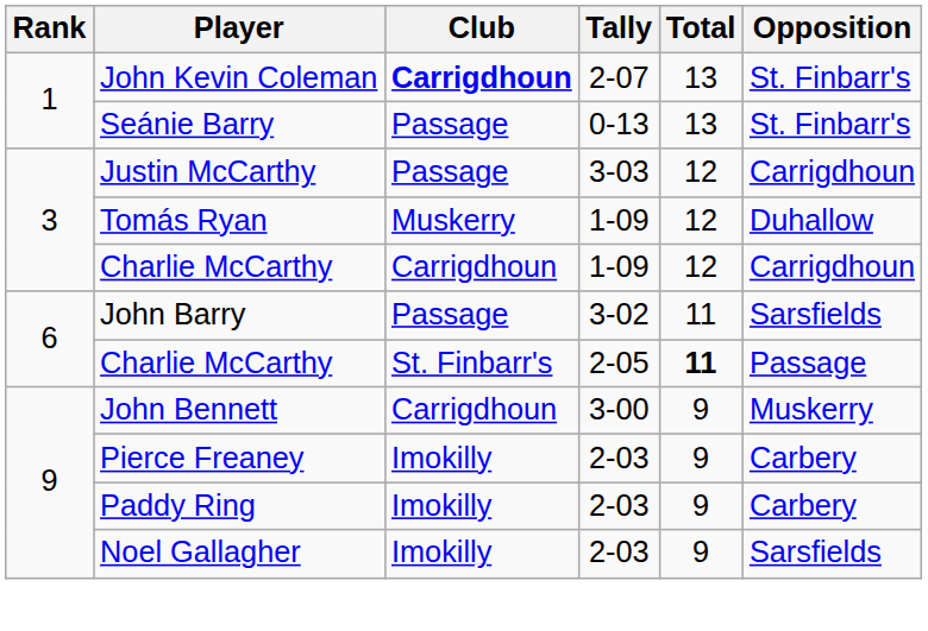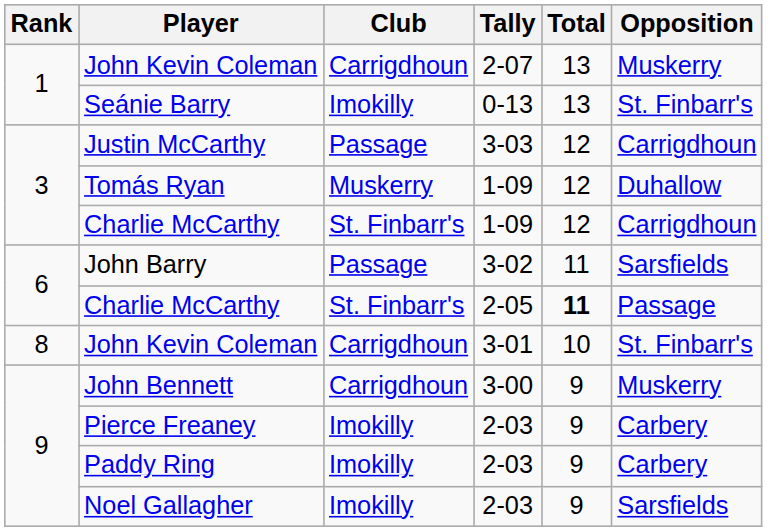John Kevin Coleman / 2-07 | Club: bold -> normal
John Kevin Coleman / 2-07 | Opposition: St. Finbarr's -> Muskerry
Seánie Barry | Club: Passage -> Imokilly
Charlie McCarthy / 1-09 | Club: Carrigdhoun -> St. Finbarr's
+ row: 8 | John Kevin Coleman | Carrigdhoun | 3-01 | 10 | St. Finbarr's
